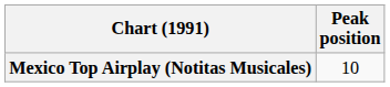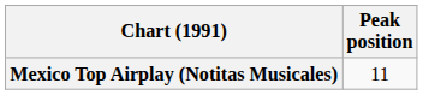Mexico Top Airplay (Notitas Musicales) | Peak position: 10 -> 11
